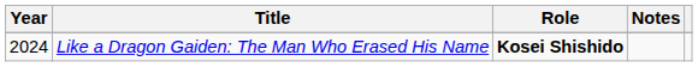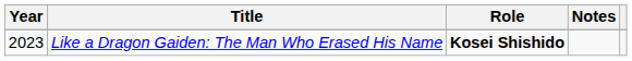Like a Dragon Gaiden: The Man Who Erased His Name | Year: 2024 -> 2023
